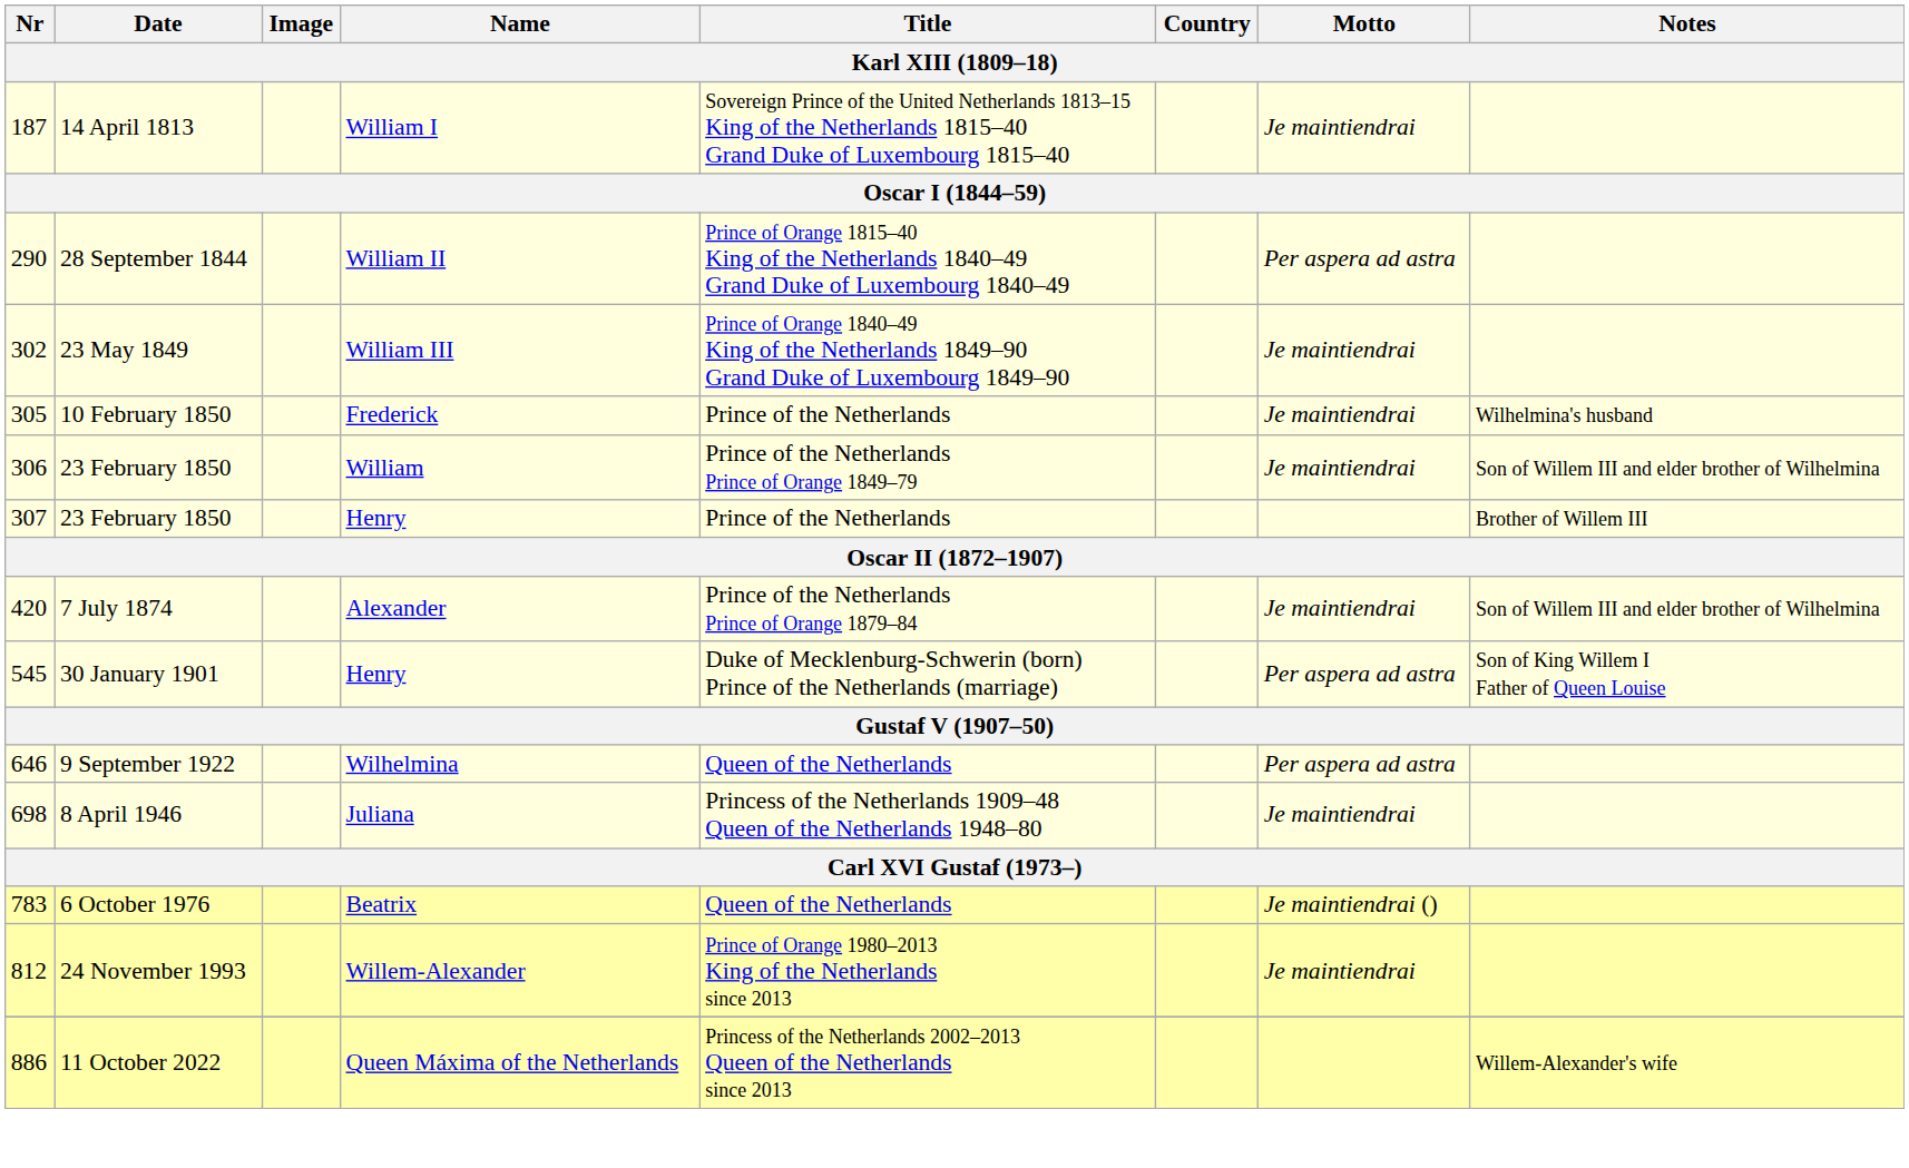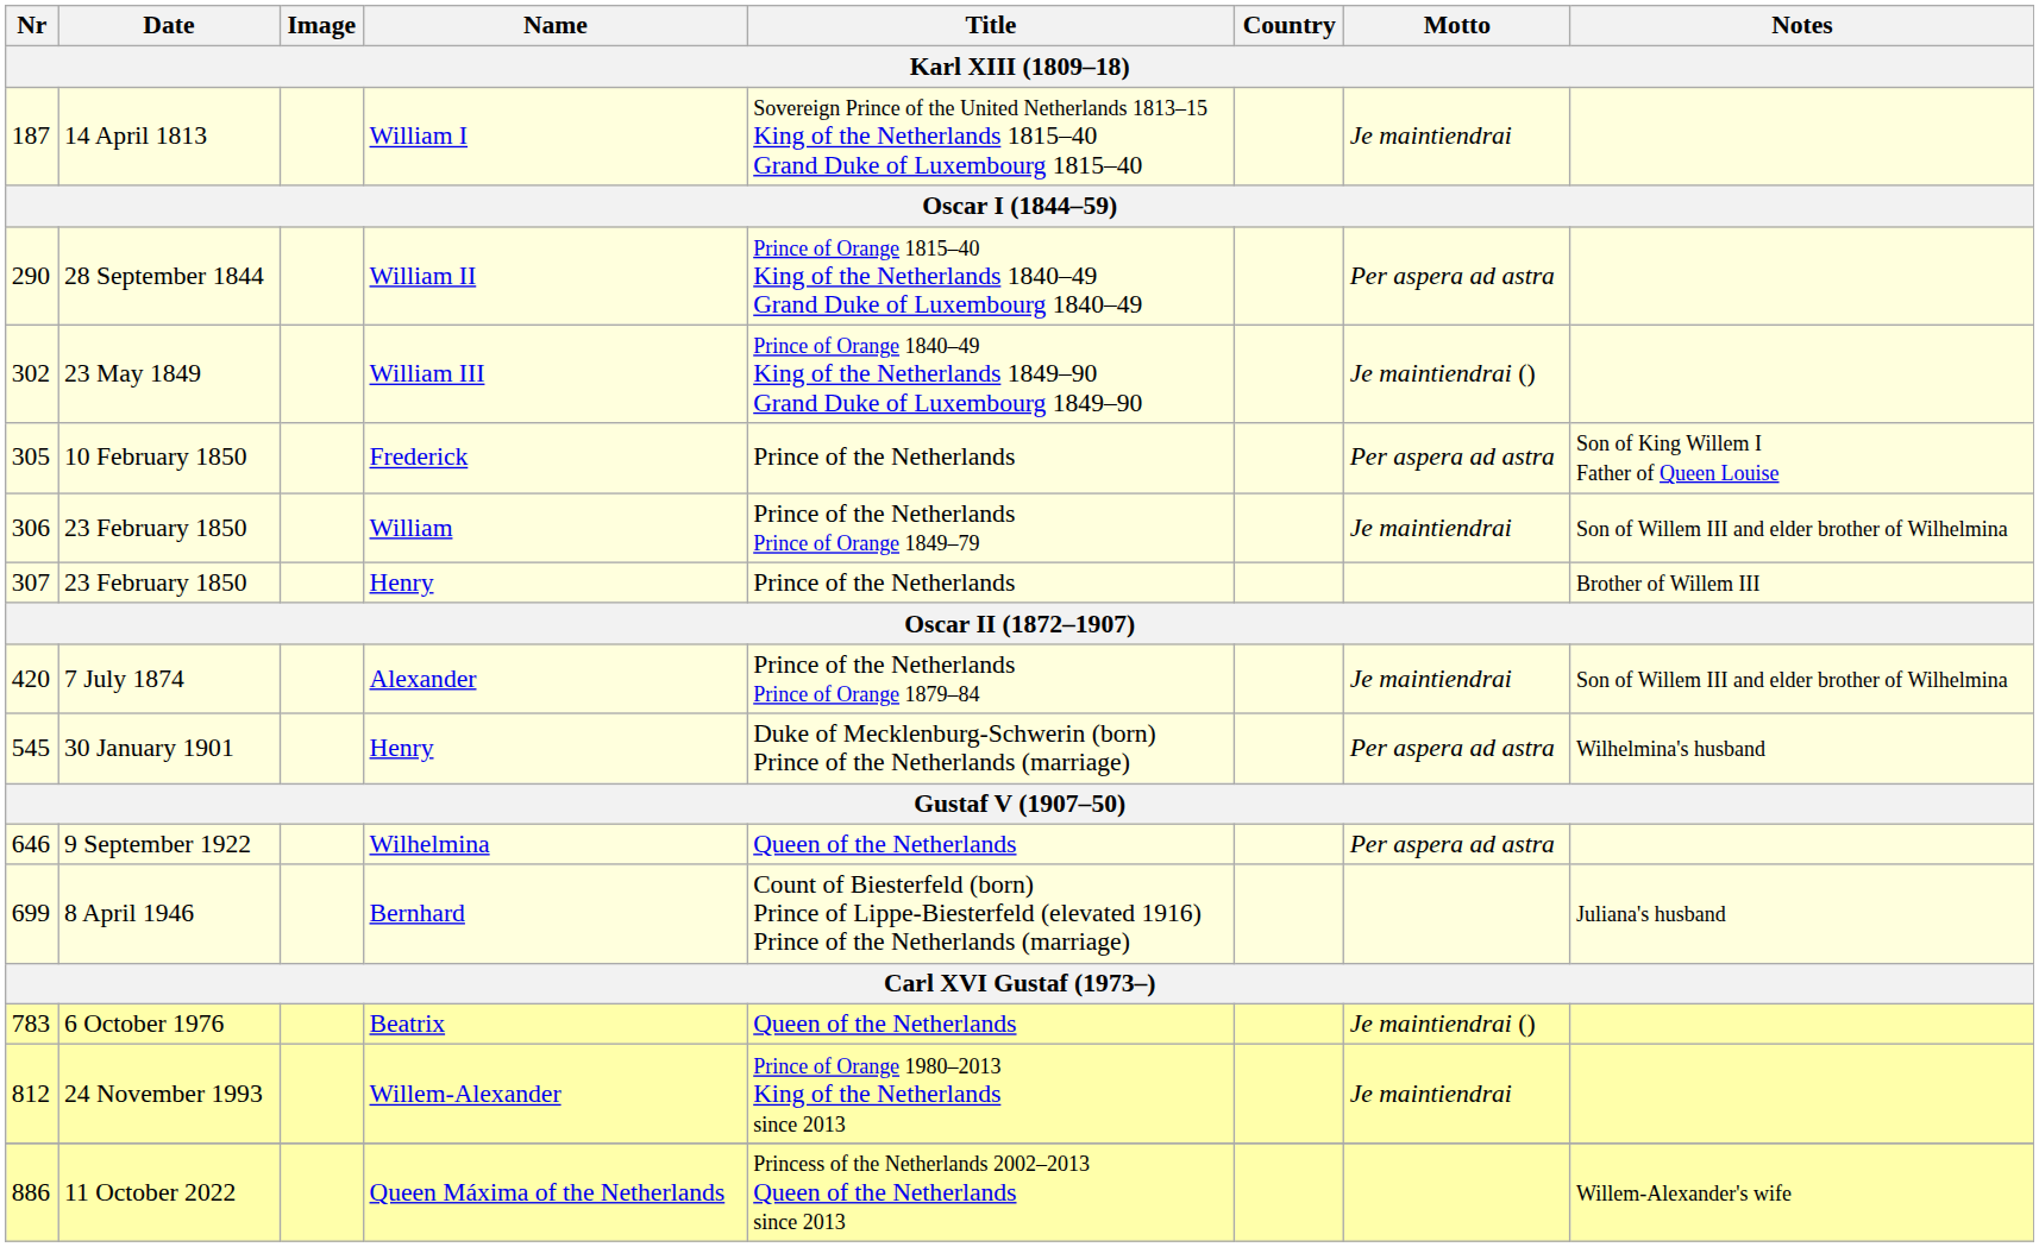William III | Motto: Je maintiendrai -> Je maintiendrai ()
Frederick | Motto: Je maintiendrai -> Per aspera ad astra
Frederick | Notes: Wilhelmina's husband -> Son of King Willem I Father of Queen Louise
545 / Henry | Notes: Son of King Willem I Father of Queen Louise -> Wilhelmina's husband
- row: 698 | 8 April 1946 | Juliana | Princess of the Netherlands 1909–48 Queen of the Netherlands 1948–80 | Je maintiendrai
+ row: 699 | 8 April 1946 | Bernhard | Count of Biesterfeld (born) Prince of Lippe-Biesterfeld (elevated 1916) Prince of the Netherlands (marriage) | Juliana's husband
